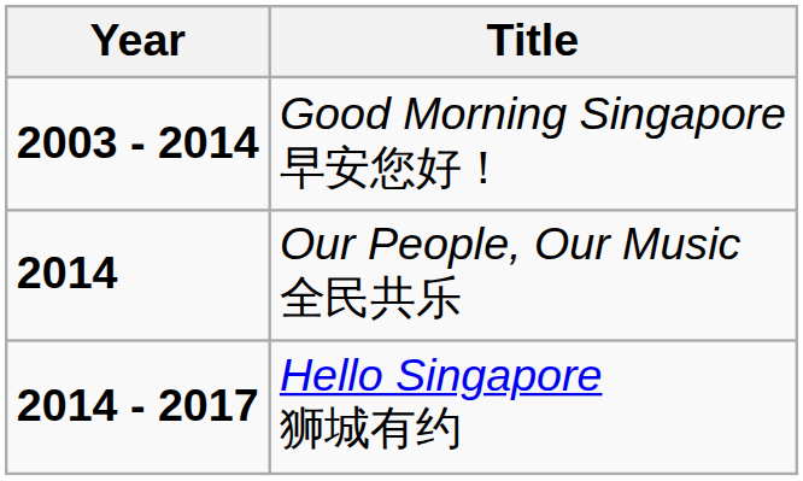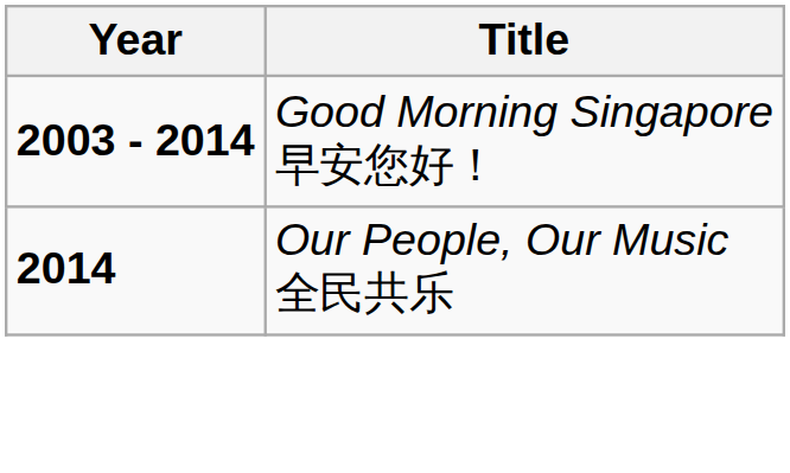- row: 2014 - 2017 | Hello Singapore 狮城有约
